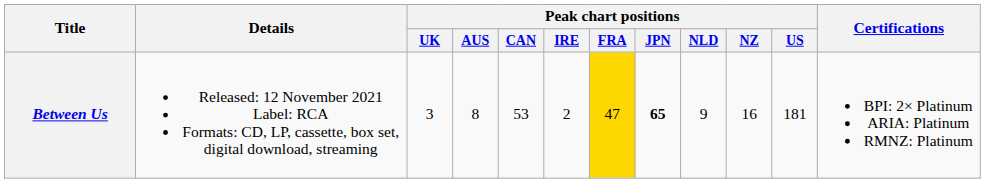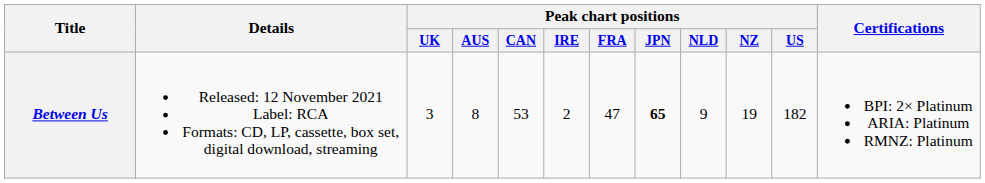Between Us | Peak chart positions / FRA: gold background -> no background
Between Us | Peak chart positions / NZ: 16 -> 19
Between Us | Peak chart positions / US: 181 -> 182
